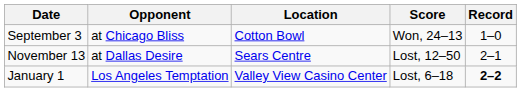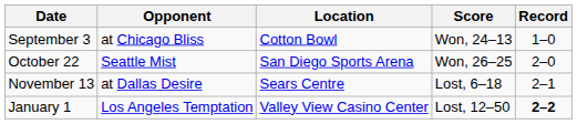+ row: October 22 | Seattle Mist | San Diego Sports Arena | Won, 26–25 | 2–0
November 13 | Score: Lost, 12–50 -> Lost, 6–18
January 1 | Score: Lost, 6–18 -> Lost, 12–50
